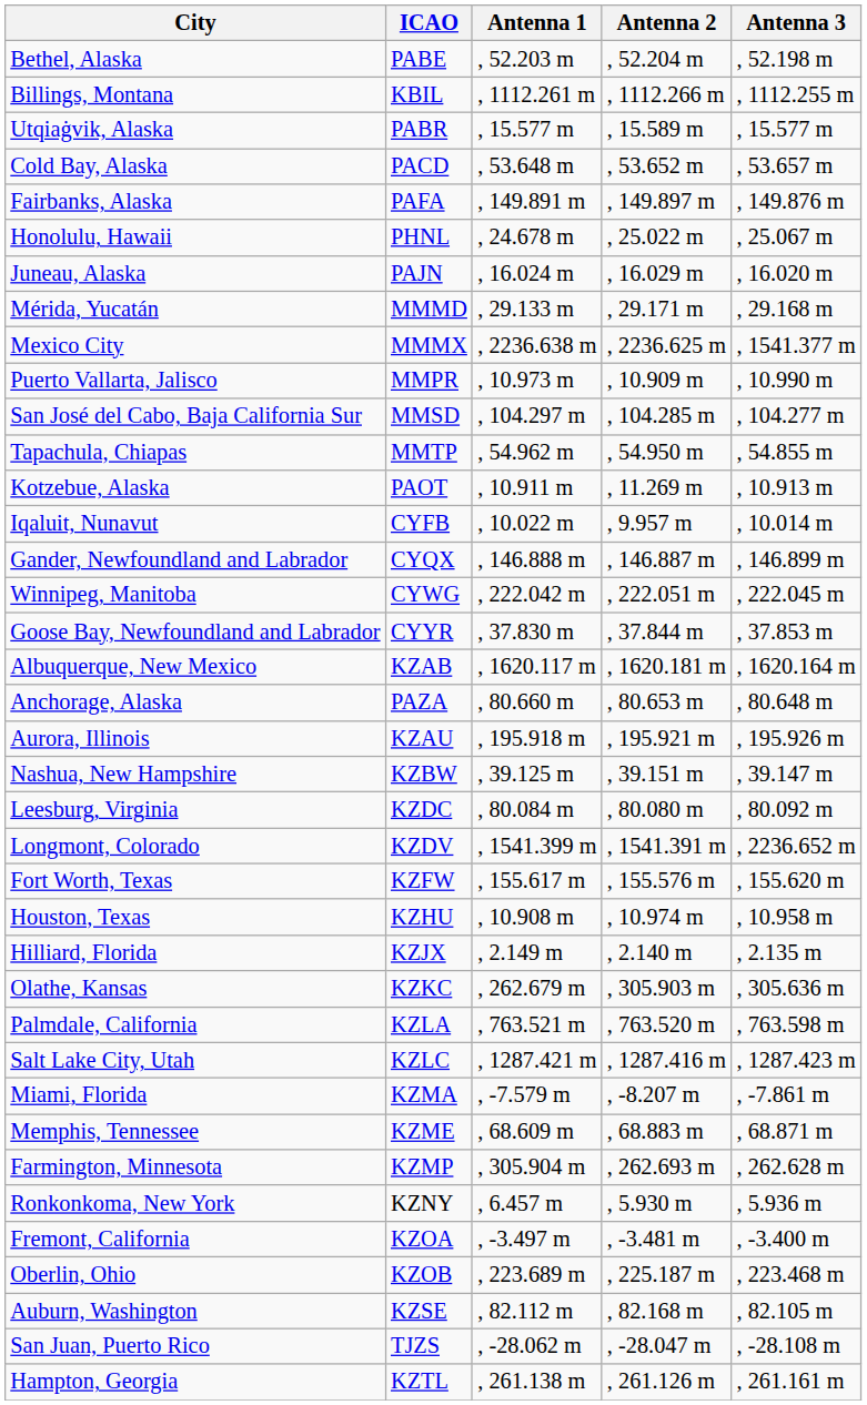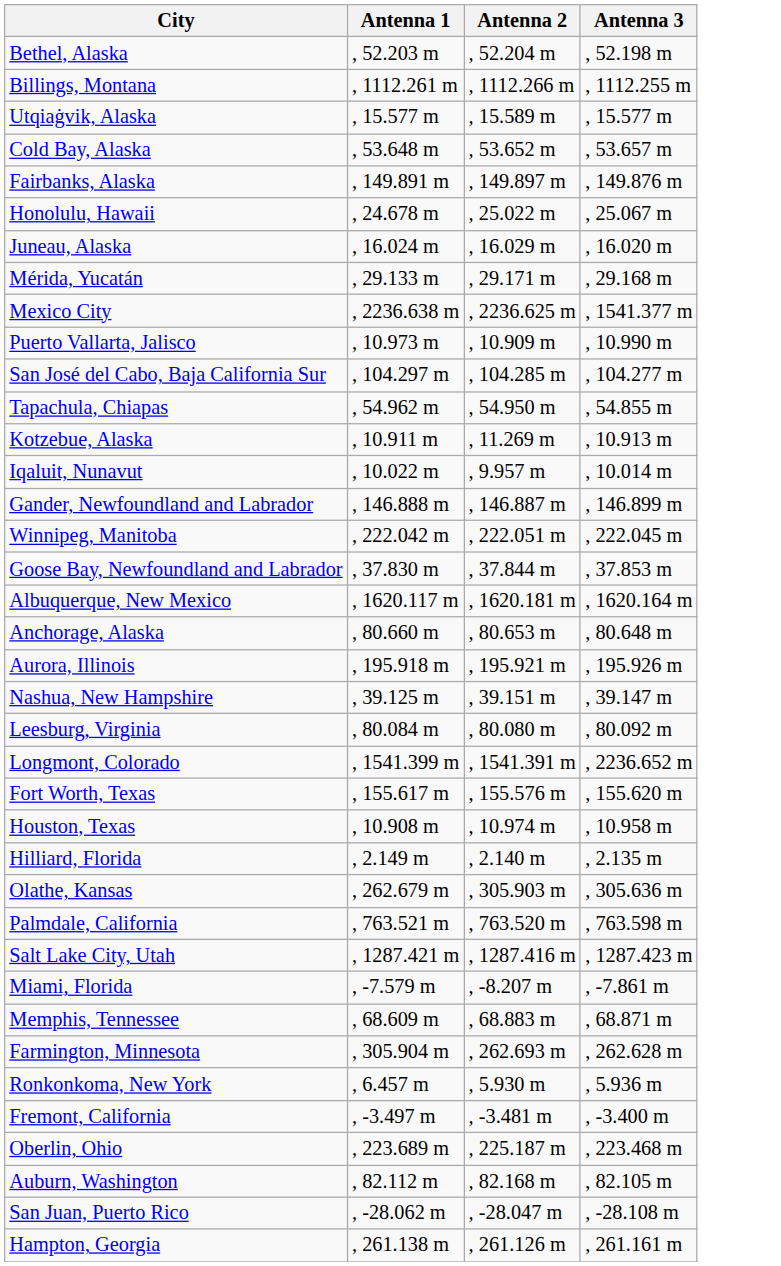- column: ICAO | PABE | KBIL | PABR | PACD | PAFA | PHNL | PAJN | MMMD | MMMX | MMPR | MMSD | MMTP | PAOT | CYFB | CYQX | CYWG | CYYR | KZAB | PAZA | KZAU | KZBW | KZDC | KZDV | KZFW | KZHU | KZJX | KZKC | KZLA | KZLC | KZMA | KZME | KZMP | KZNY | KZOA | KZOB | KZSE | TJZS | KZTL
